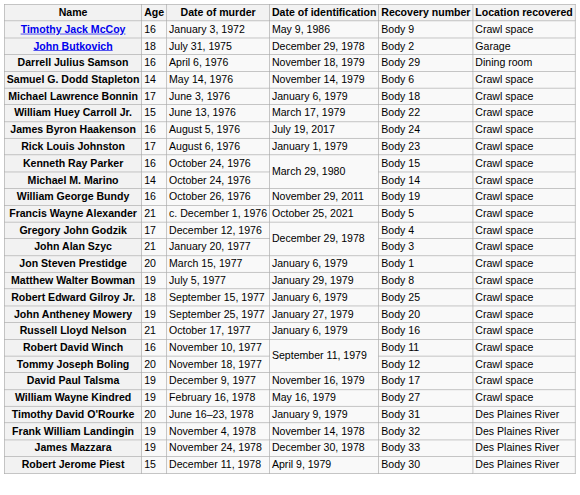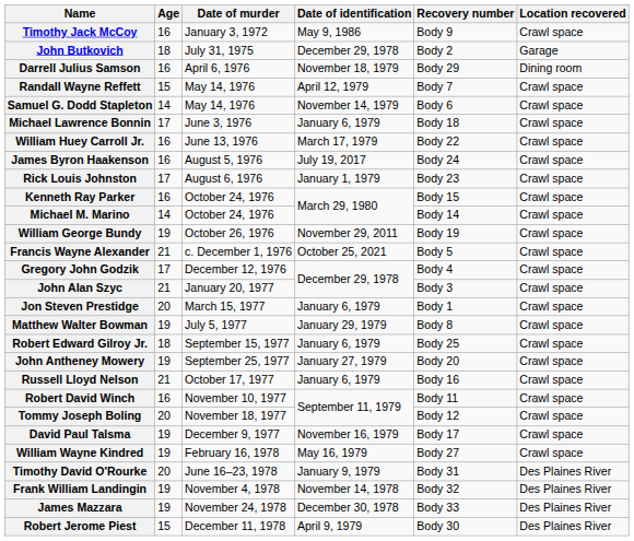+ row: Randall Wayne Reffett | 15 | May 14, 1976 | April 12, 1979 | Body 7 | Crawl space
William Huey Carroll Jr. | Age: 15 -> 16
William George Bundy | Age: 16 -> 19
